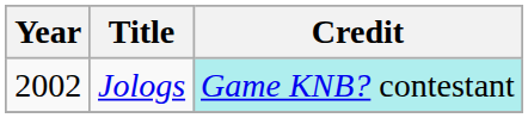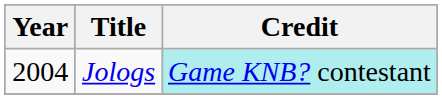Jologs | Year: 2002 -> 2004
